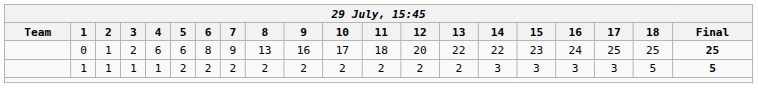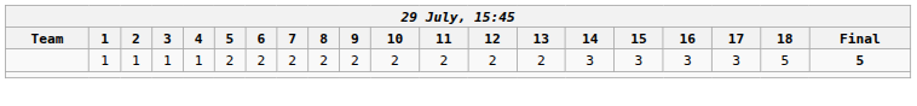- row: 0 | 1 | 2 | 6 | 6 | 8 | 9 | 13 | 16 | 17 | 18 | 20 | 22 | 22 | 23 | 24 | 25 | 25 | 25
